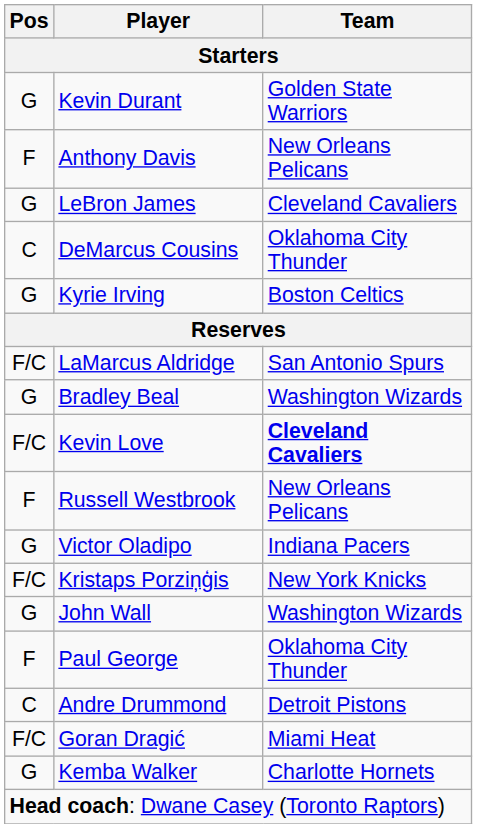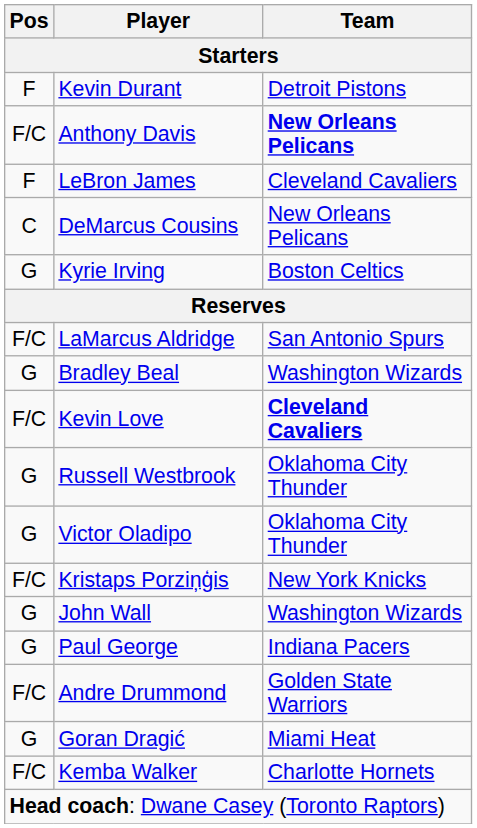Kevin Durant | Pos: G -> F
Kevin Durant | Team: Golden State Warriors -> Detroit Pistons
Anthony Davis | Pos: F -> F/C
Anthony Davis | Team: normal -> bold
LeBron James | Pos: G -> F
DeMarcus Cousins | Team: Oklahoma City Thunder -> New Orleans Pelicans
Russell Westbrook | Pos: F -> G
Russell Westbrook | Team: New Orleans Pelicans -> Oklahoma City Thunder
Victor Oladipo | Team: Indiana Pacers -> Oklahoma City Thunder
Paul George | Pos: F -> G
Paul George | Team: Oklahoma City Thunder -> Indiana Pacers
Andre Drummond | Pos: C -> F/C
Andre Drummond | Team: Detroit Pistons -> Golden State Warriors
Goran Dragić | Pos: F/C -> G
Kemba Walker | Pos: G -> F/C
